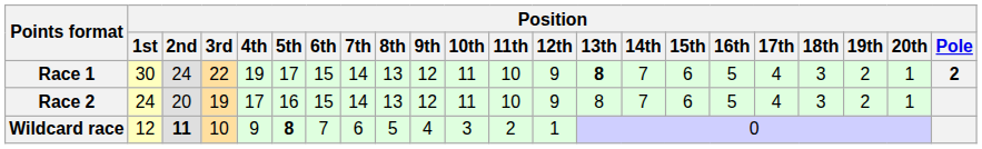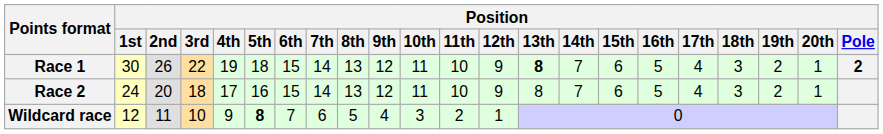Race 1 | Position / 2nd: 24 -> 26
Race 1 | Position / 5th: 17 -> 18
Race 2 | Position / 3rd: 19 -> 18
Wildcard race | Position / 2nd: bold -> normal
